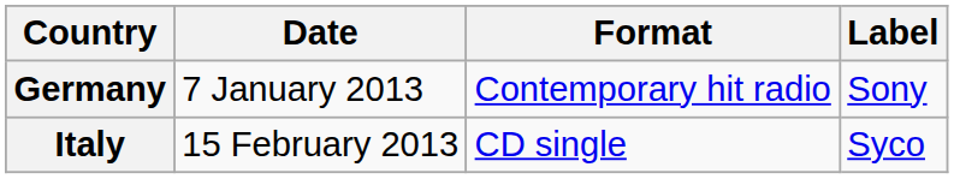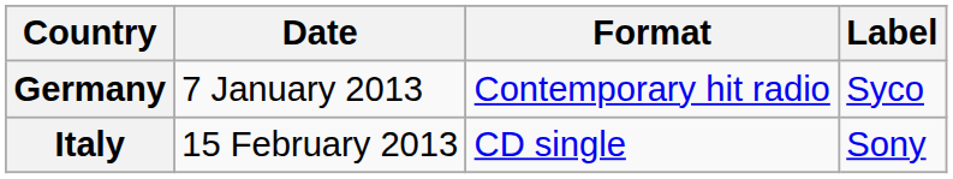Germany | Label: Sony -> Syco
Italy | Label: Syco -> Sony
